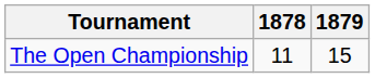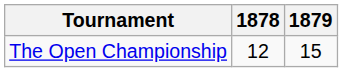The Open Championship | 1878: 11 -> 12
